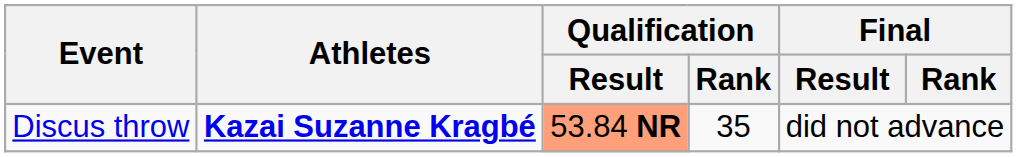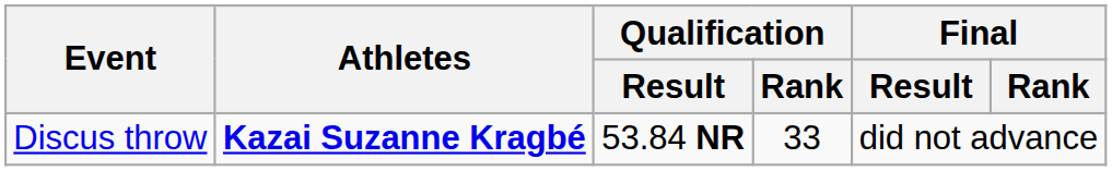Discus throw | Qualification / Result: lightsalmon background -> no background
Discus throw | Qualification / Rank: 35 -> 33
